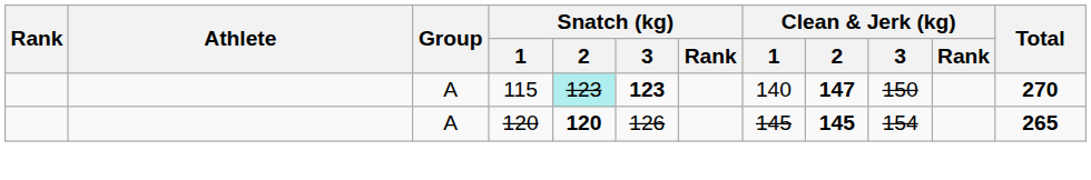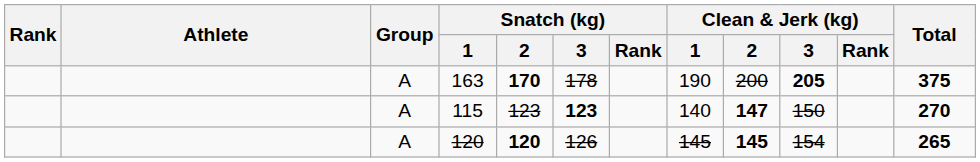+ row: A | 163 | 170 | 178 | 190 | 200 | 205 | 375
115 | Snatch (kg) / 2: paleturquoise background -> no background
